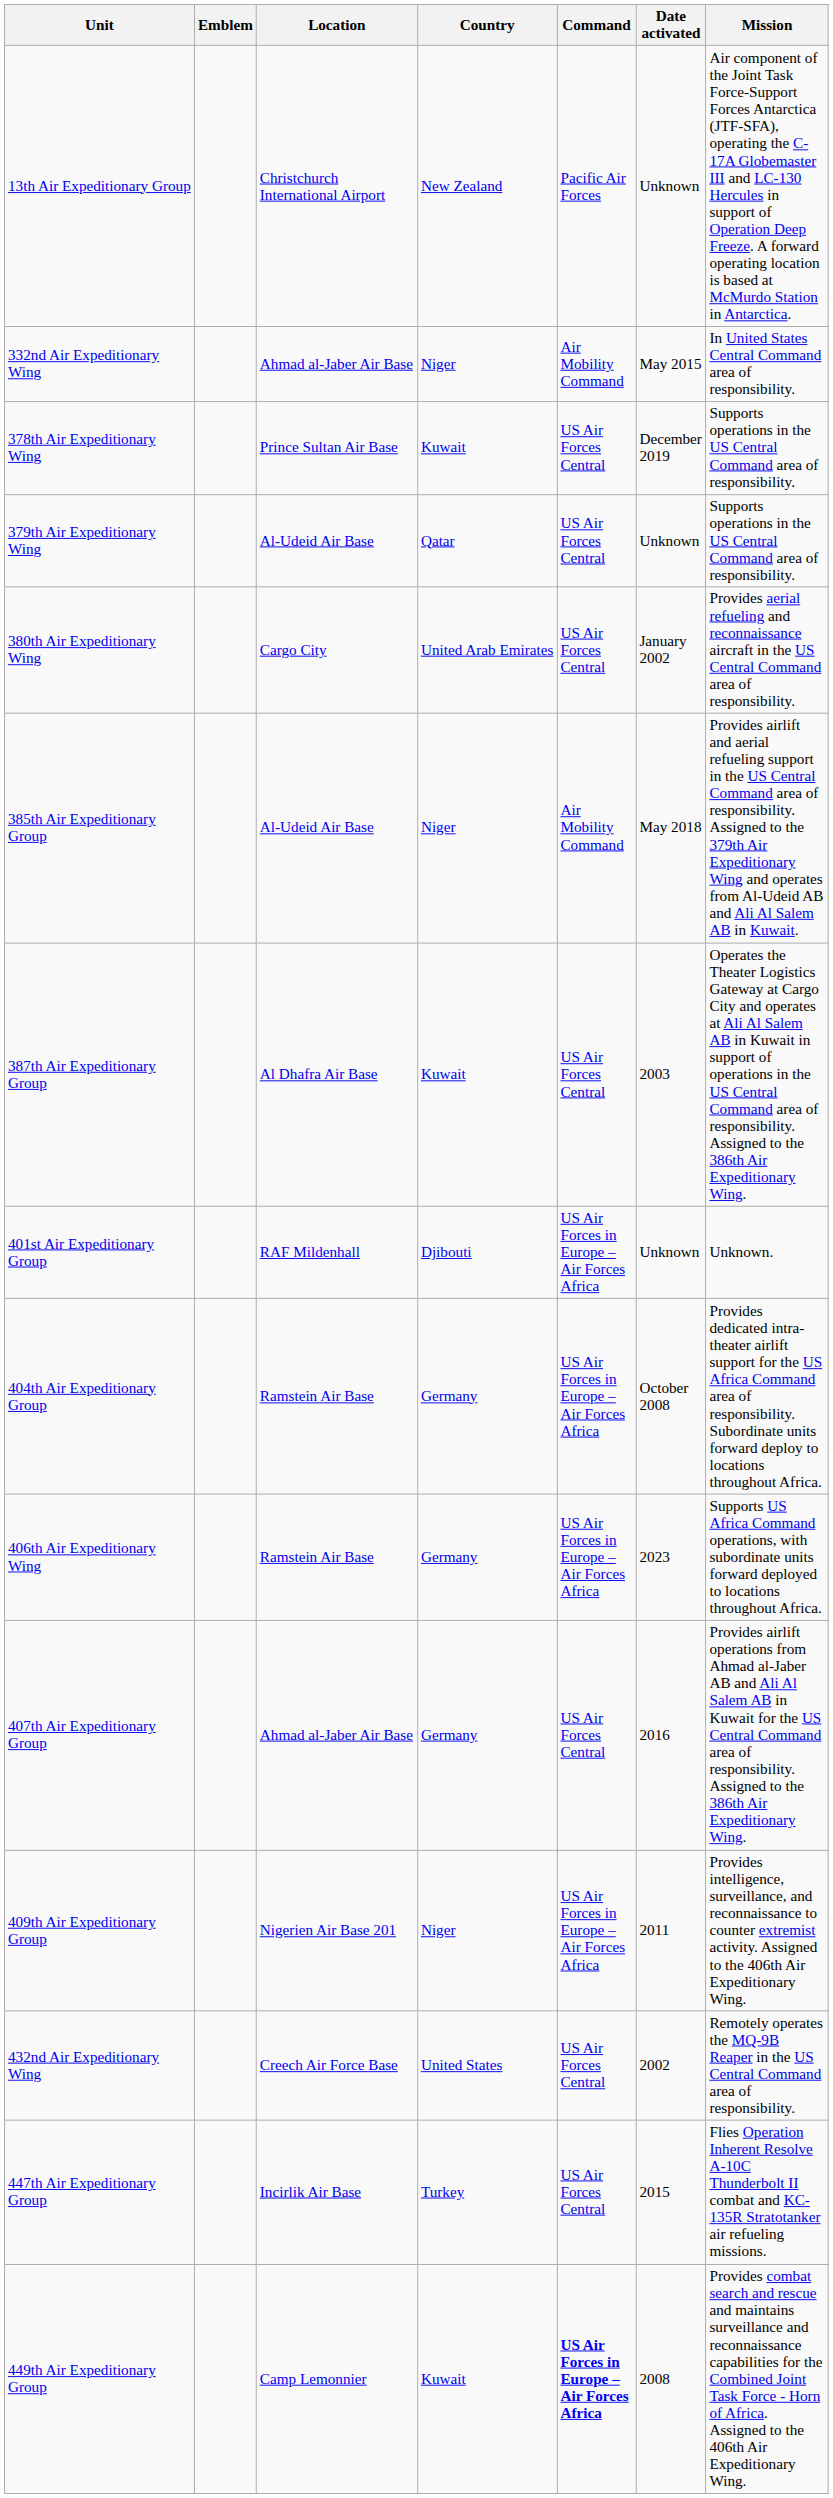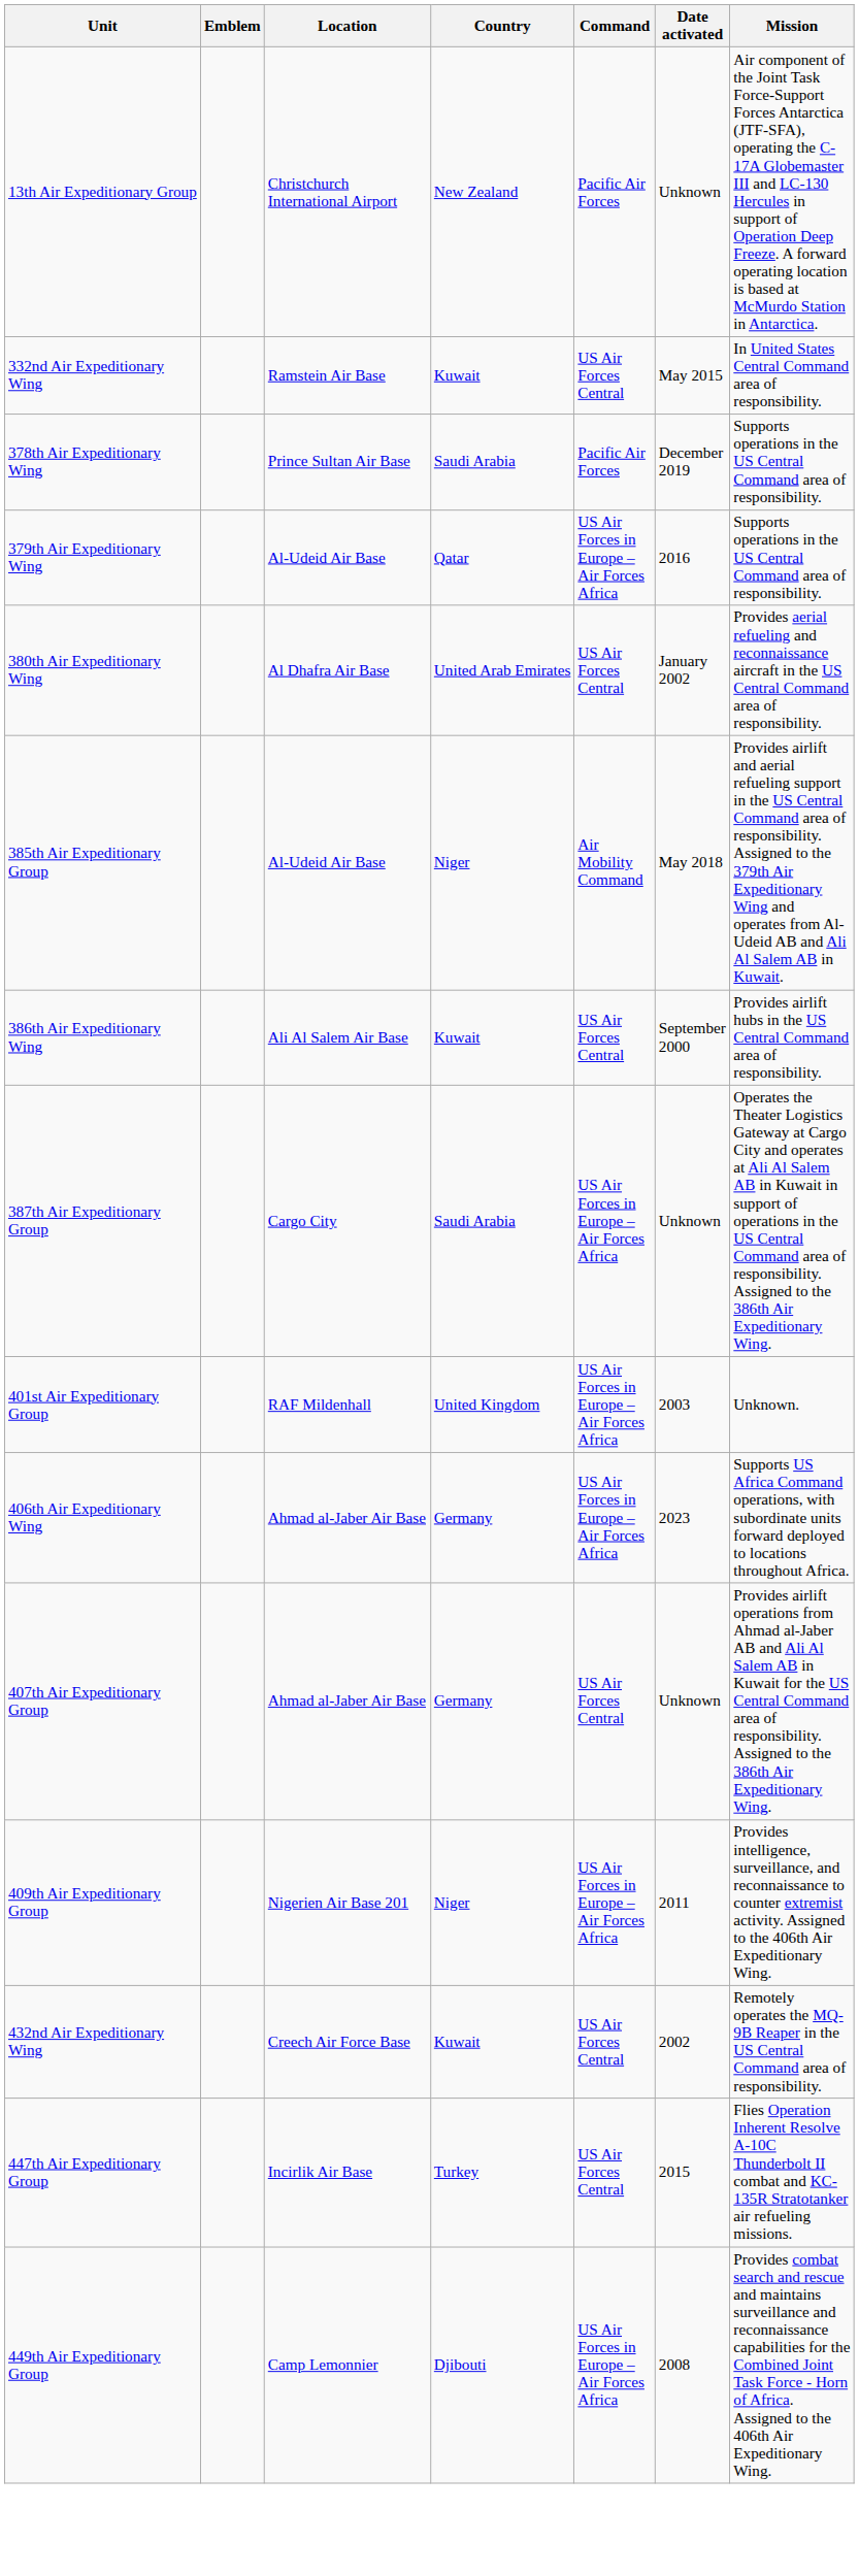332nd Air Expeditionary Wing | Location: Ahmad al-Jaber Air Base -> Ramstein Air Base
332nd Air Expeditionary Wing | Country: Niger -> Kuwait
332nd Air Expeditionary Wing | Command: Air Mobility Command -> US Air Forces Central
378th Air Expeditionary Wing | Country: Kuwait -> Saudi Arabia
378th Air Expeditionary Wing | Command: US Air Forces Central -> Pacific Air Forces
379th Air Expeditionary Wing | Command: US Air Forces Central -> US Air Forces in Europe – Air Forces Africa
379th Air Expeditionary Wing | Date activated: Unknown -> 2016
380th Air Expeditionary Wing | Location: Cargo City -> Al Dhafra Air Base
+ row: 386th Air Expeditionary Wing | Ali Al Salem Air Base | Kuwait | US Air Forces Central | September 2000 | Provides airlift hubs in the US Central Command area of responsibility.
387th Air Expeditionary Group | Location: Al Dhafra Air Base -> Cargo City
387th Air Expeditionary Group | Country: Kuwait -> Saudi Arabia
387th Air Expeditionary Group | Command: US Air Forces Central -> US Air Forces in Europe – Air Forces Africa
387th Air Expeditionary Group | Date activated: 2003 -> Unknown
401st Air Expeditionary Group | Country: Djibouti -> United Kingdom
401st Air Expeditionary Group | Date activated: Unknown -> 2003
- row: 404th Air Expeditionary Group | Ramstein Air Base | Germany | US Air Forces in Europe – Air Forces Africa | October 2008 | Provides dedicated intra-theater airlift support for the US Africa Command area of responsibility. Subordinate units forward deploy to locations throughout Africa.
406th Air Expeditionary Wing | Location: Ramstein Air Base -> Ahmad al-Jaber Air Base
407th Air Expeditionary Group | Date activated: 2016 -> Unknown
432nd Air Expeditionary Wing | Country: United States -> Kuwait
449th Air Expeditionary Group | Country: Kuwait -> Djibouti
449th Air Expeditionary Group | Command: bold -> normal
